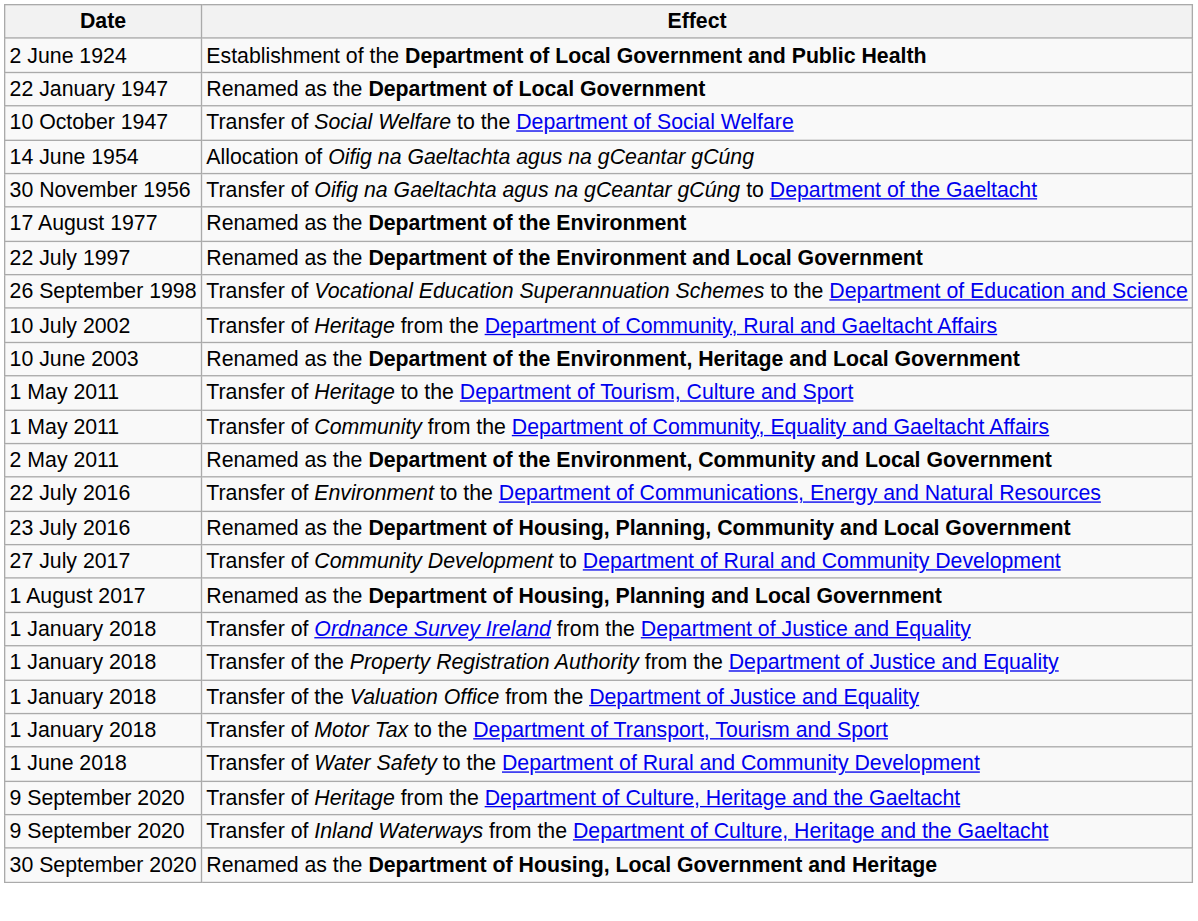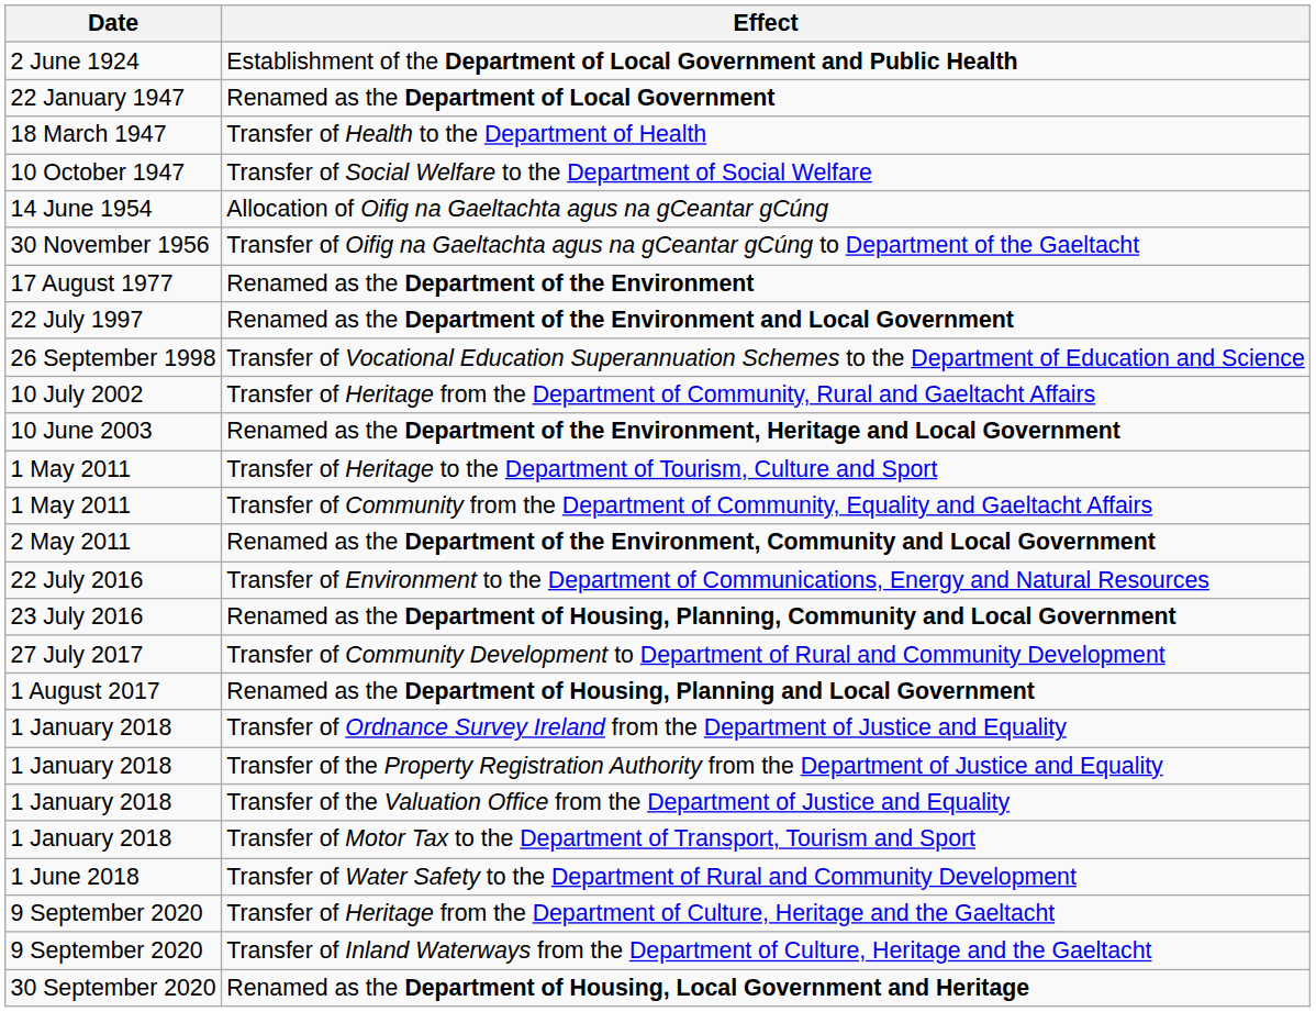+ row: 18 March 1947 | Transfer of Health to the Department of Health
